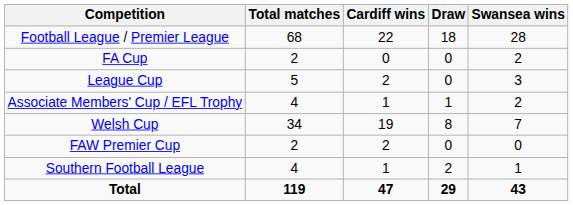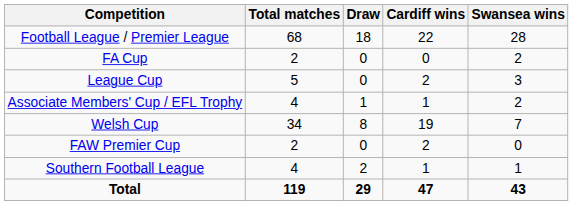columns swapped: Cardiff wins <-> Draw
